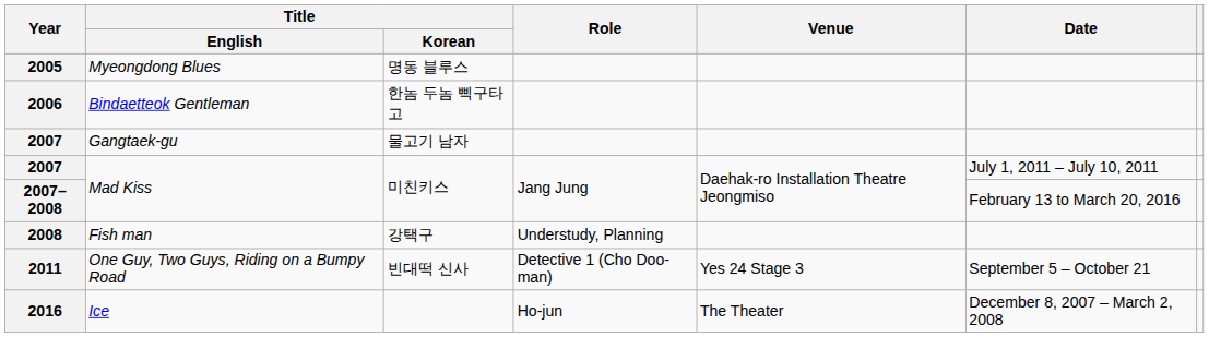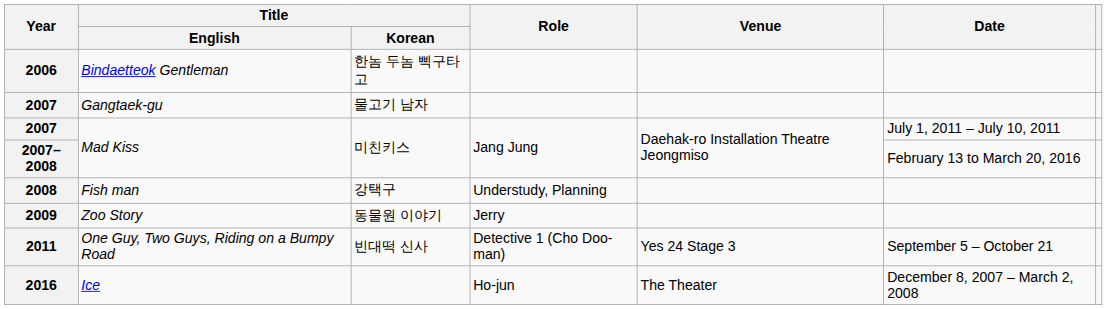- row: 2005 | Myeongdong Blues | 명동 블루스
+ row: 2009 | Zoo Story | 동물원 이야기 | Jerry
